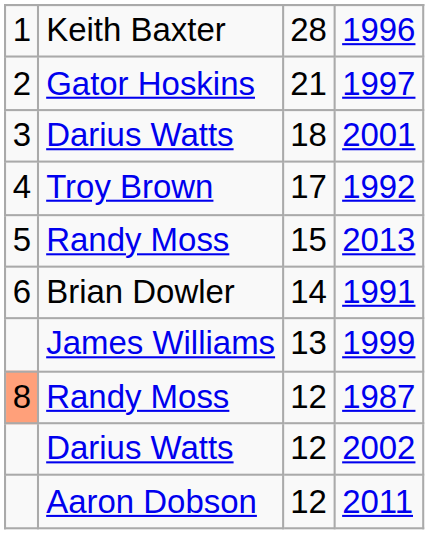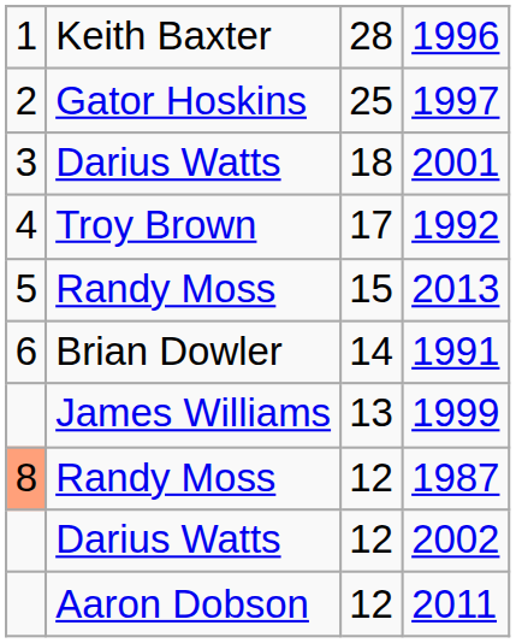1997 | column 3: 21 -> 25
